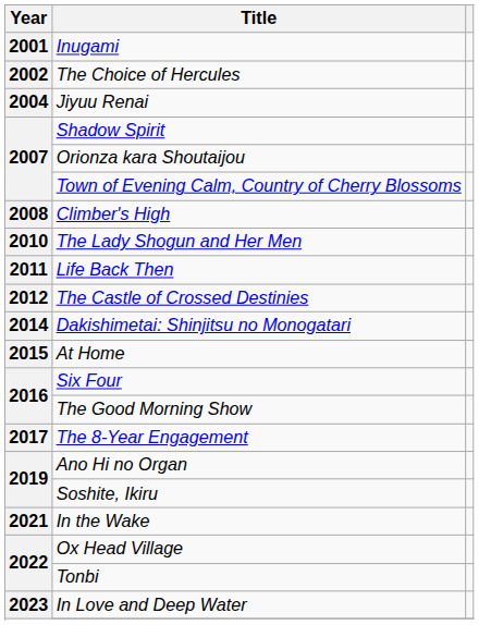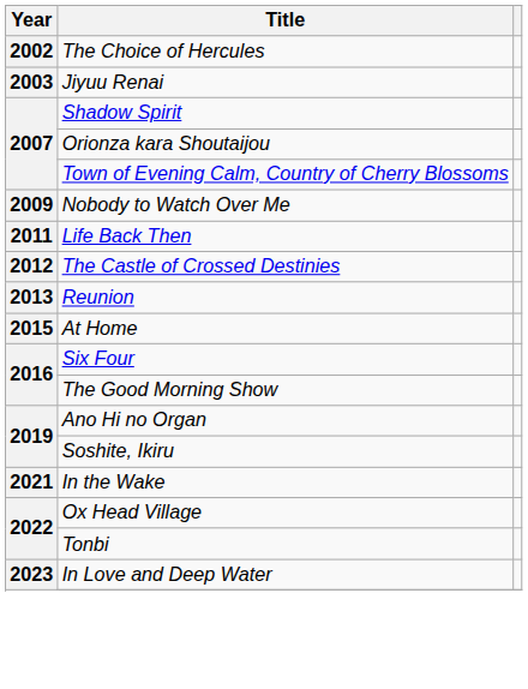- row: 2001 | Inugami
Jiyuu Renai | Year: 2004 -> 2003
- row: 2008 | Climber's High
+ row: 2009 | Nobody to Watch Over Me
- row: 2010 | The Lady Shogun and Her Men
+ row: 2013 | Reunion
- row: 2014 | Dakishimetai: Shinjitsu no Monogatari
- row: 2017 | The 8-Year Engagement
